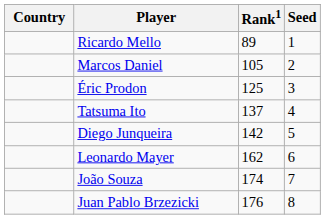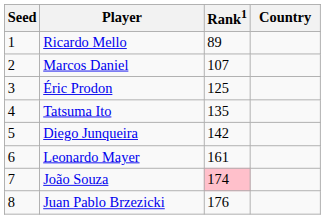columns swapped: Country <-> Seed
Marcos Daniel | Rank1: 105 -> 107
Tatsuma Ito | Rank1: 137 -> 135
Leonardo Mayer | Rank1: 162 -> 161
João Souza | Rank1: no background -> pink background
